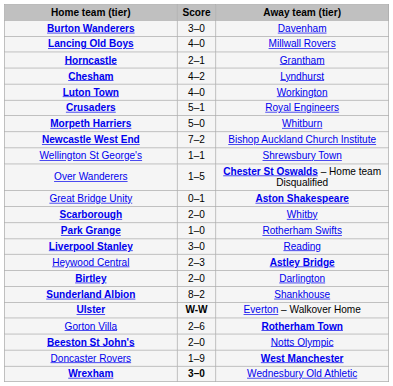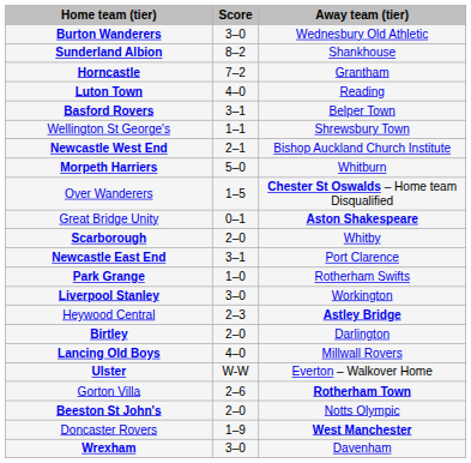Burton Wanderers | Away team (tier): Davenham -> Wednesbury Old Athletic
rows swapped: Lancing Old Boys <-> Sunderland Albion
Horncastle | Score: 2–1 -> 7–2
- row: Chesham | 4–2 | Lyndhurst
Luton Town | Away team (tier): Workington -> Reading
+ row: Basford Rovers | 3–1 | Belper Town
- row: Crusaders | 5–1 | Royal Engineers
rows swapped: Wellington St George's <-> Morpeth Harriers
Newcastle West End | Score: 7–2 -> 2–1
+ row: Newcastle East End | 3–1 | Port Clarence
Liverpool Stanley | Away team (tier): Reading -> Workington
Ulster | Score: bold -> normal
Wrexham | Score: bold -> normal
Wrexham | Away team (tier): Wednesbury Old Athletic -> Davenham
